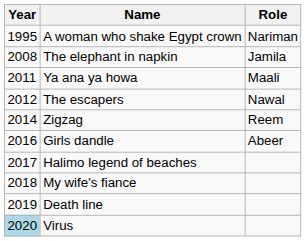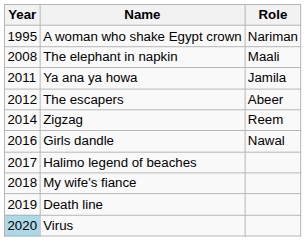The elephant in napkin | Role: Jamila -> Maali
Ya ana ya howa | Role: Maali -> Jamila
The escapers | Role: Nawal -> Abeer
Girls dandle | Role: Abeer -> Nawal
